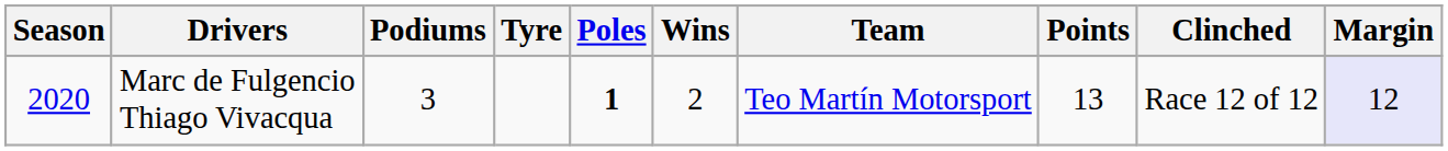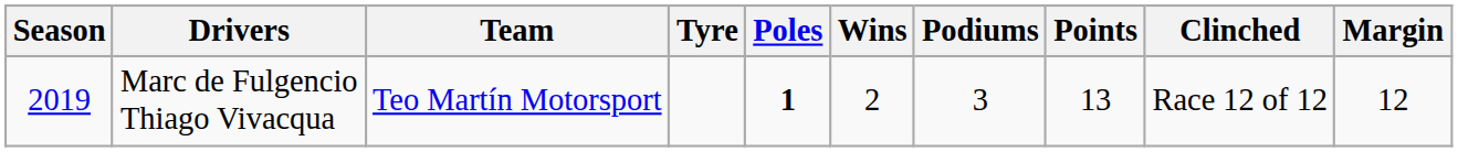columns swapped: Team <-> Podiums
Marc de Fulgencio Thiago Vivacqua | Season: 2020 -> 2019
Marc de Fulgencio Thiago Vivacqua | Margin: lavender background -> no background
